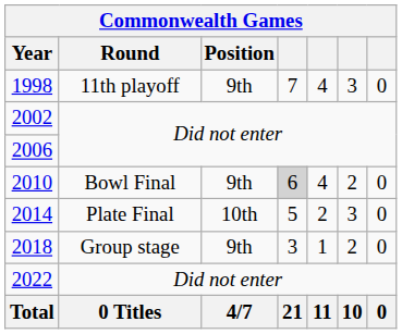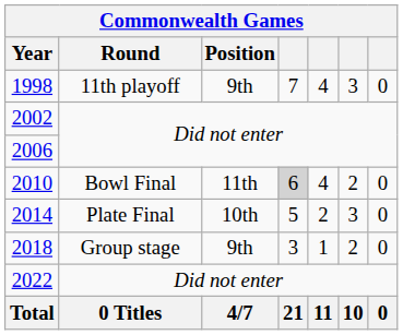2010 | Position: 9th -> 11th
